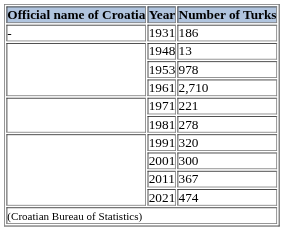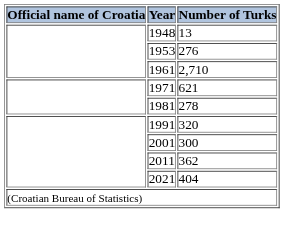- row: - | 1931 | 186
1953 | Number of Turks: 978 -> 276
1971 | Number of Turks: 221 -> 621
2011 | Number of Turks: 367 -> 362
2021 | Number of Turks: 474 -> 404
